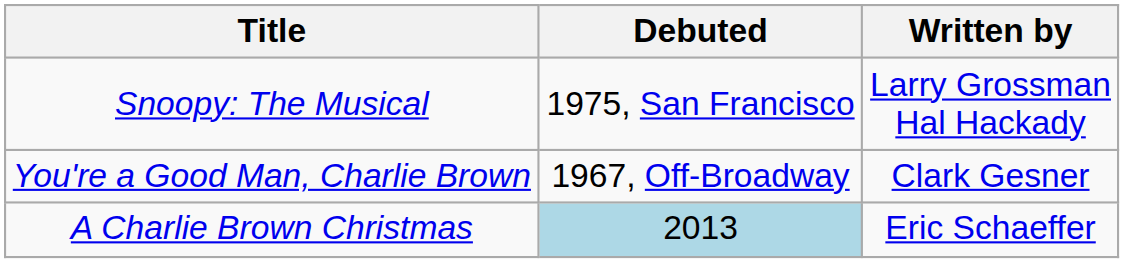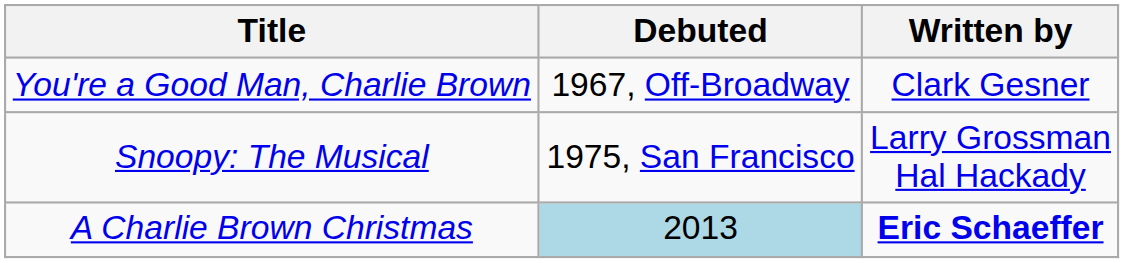rows swapped: You're a Good Man, Charlie Brown <-> Snoopy: The Musical
A Charlie Brown Christmas | Written by: normal -> bold
